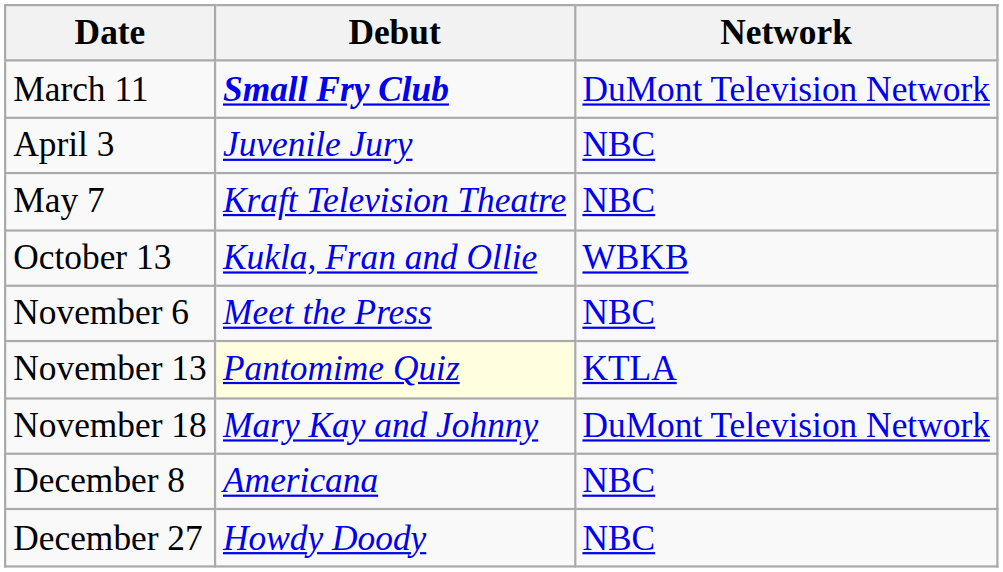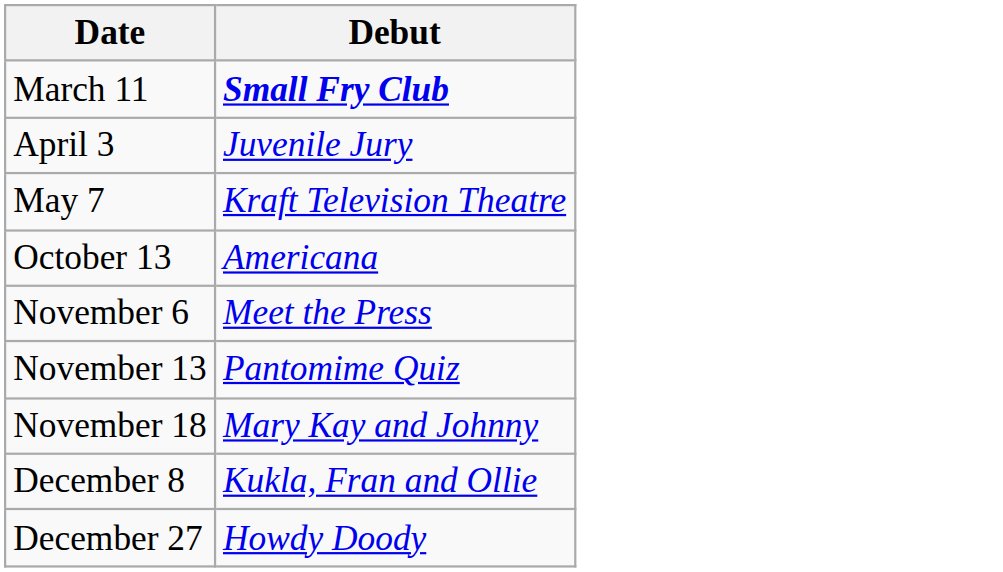- column: Network | DuMont Television Network | NBC | NBC | WBKB | NBC | KTLA | DuMont Television Network | NBC | NBC
October 13 | Debut: Kukla, Fran and Ollie -> Americana
November 13 | Debut: lightyellow background -> no background
December 8 | Debut: Americana -> Kukla, Fran and Ollie
